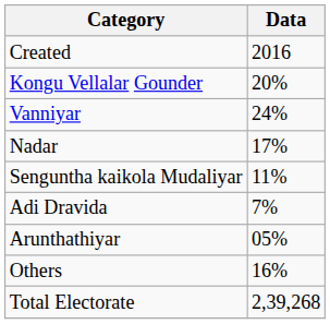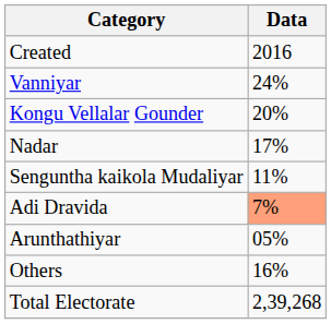rows swapped: Vanniyar <-> Kongu Vellalar Gounder
Adi Dravida | Data: no background -> lightsalmon background
